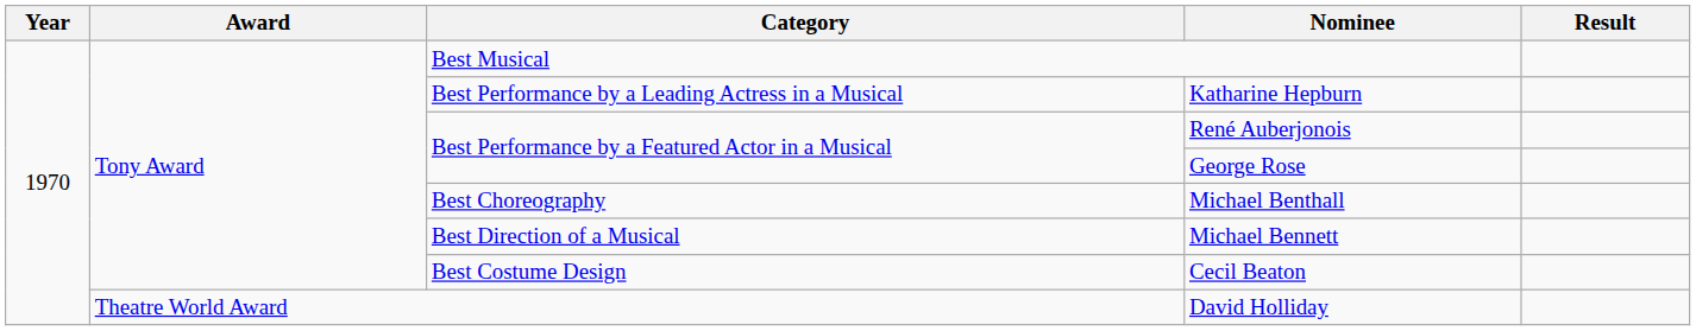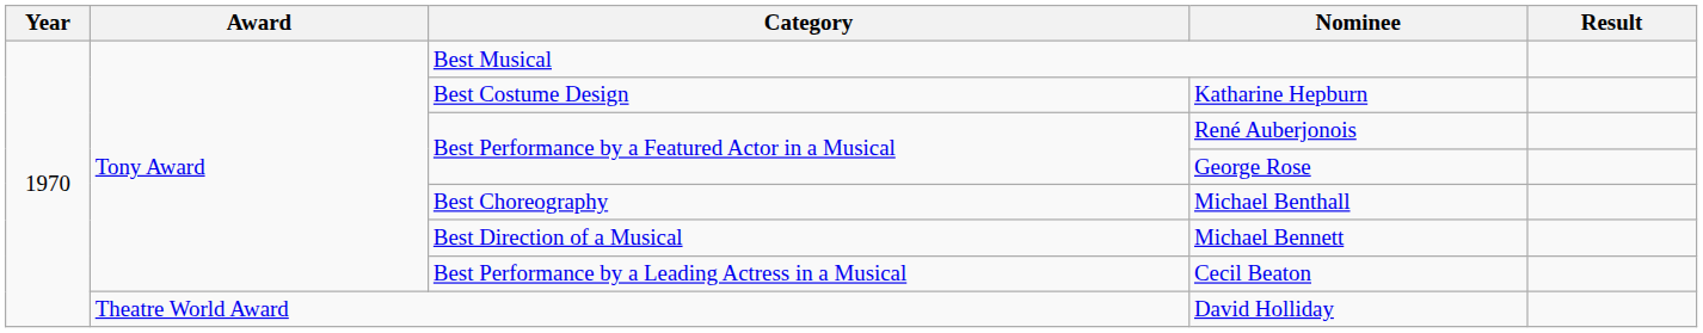Katharine Hepburn | Category: Best Performance by a Leading Actress in a Musical -> Best Costume Design
Cecil Beaton | Category: Best Costume Design -> Best Performance by a Leading Actress in a Musical
